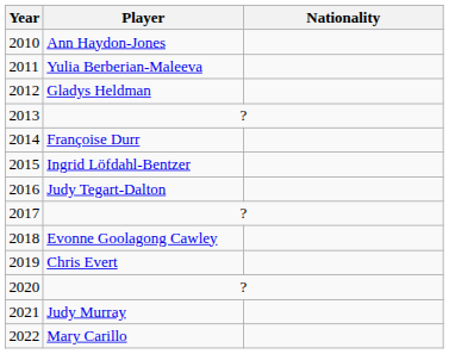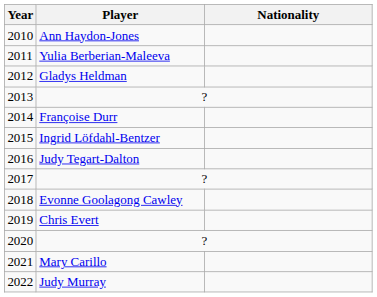2021 | Player: Judy Murray -> Mary Carillo
2022 | Player: Mary Carillo -> Judy Murray
